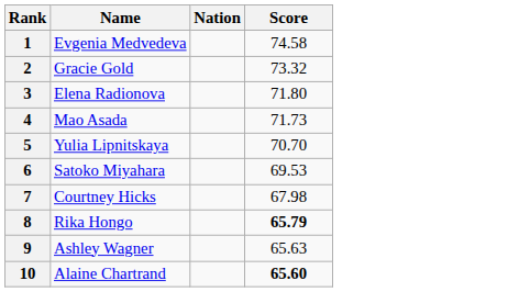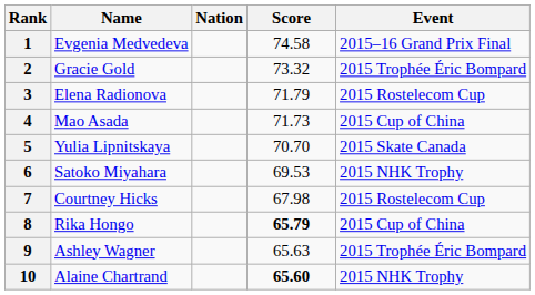+ column: Event | 2015–16 Grand Prix Final | 2015 Trophée Éric Bompard | 2015 Rostelecom Cup | 2015 Cup of China | 2015 Skate Canada | 2015 NHK Trophy | 2015 Rostelecom Cup | 2015 Cup of China | 2015 Trophée Éric Bompard | 2015 NHK Trophy
3 | Score: 71.80 -> 71.79
